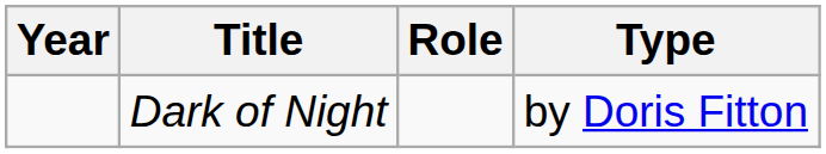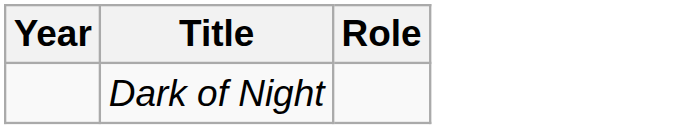- column: Type | by Doris Fitton
